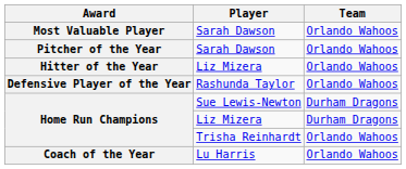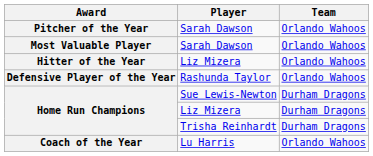rows swapped: Most Valuable Player <-> Pitcher of the Year
Home Run Champions / Trisha Reinhardt | Team: Orlando Wahoos -> Durham Dragons
